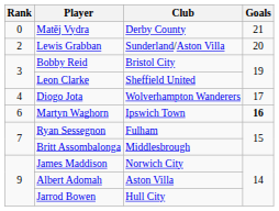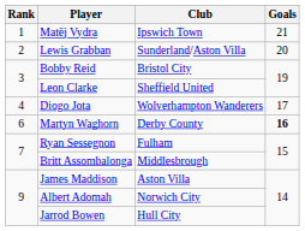Matěj Vydra | Rank: 0 -> 1
Matěj Vydra | Club: Derby County -> Ipswich Town
Martyn Waghorn | Club: Ipswich Town -> Derby County
James Maddison | Club: Norwich City -> Aston Villa
Albert Adomah | Club: Aston Villa -> Norwich City
